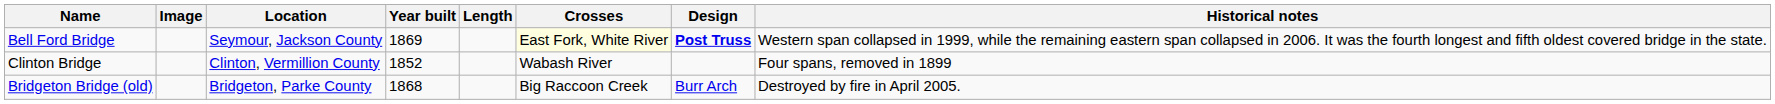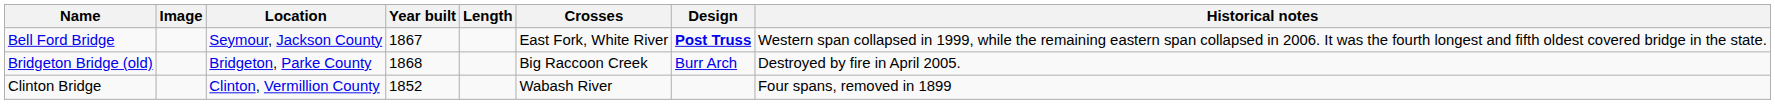Bell Ford Bridge | Year built: 1869 -> 1867
Bell Ford Bridge | Crosses: lightyellow background -> no background
rows swapped: Bridgeton Bridge (old) <-> Clinton Bridge
